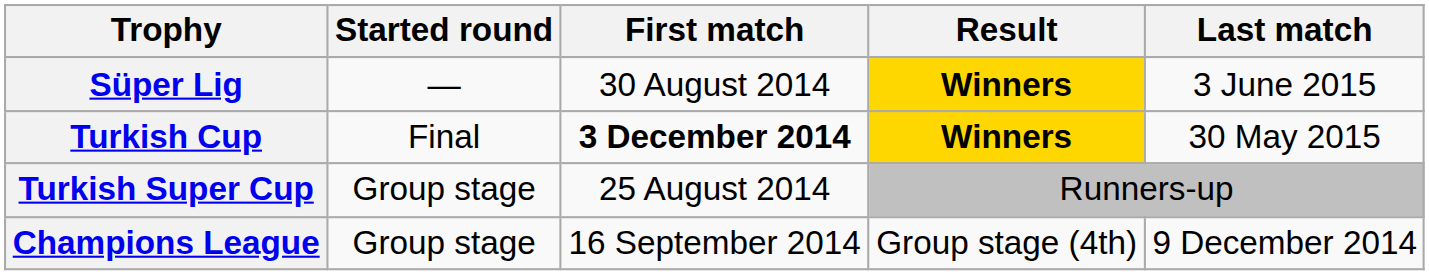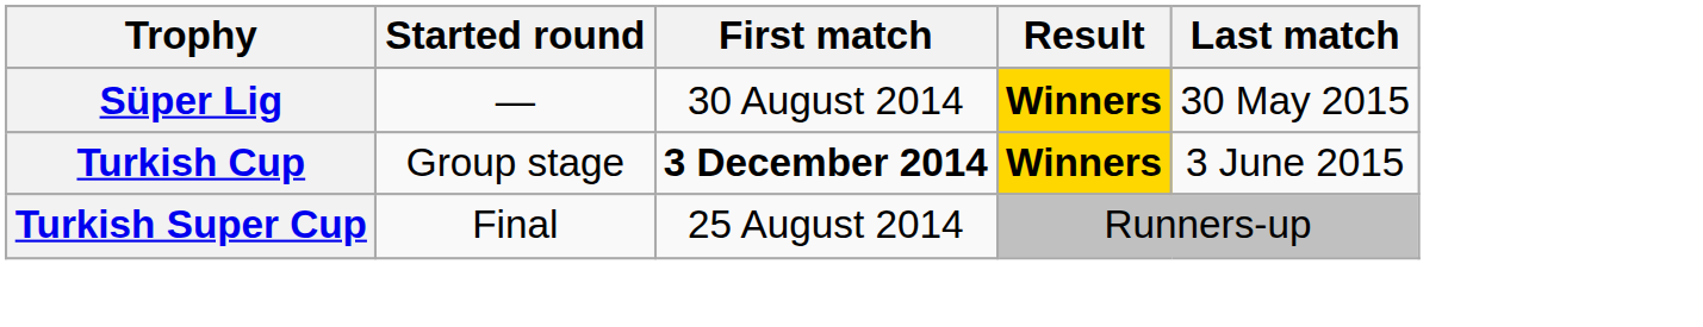Süper Lig | Last match: 3 June 2015 -> 30 May 2015
Turkish Cup | Started round: Final -> Group stage
Turkish Cup | Last match: 30 May 2015 -> 3 June 2015
Turkish Super Cup | Started round: Group stage -> Final
- row: Champions League | Group stage | 16 September 2014 | Group stage (4th) | 9 December 2014
